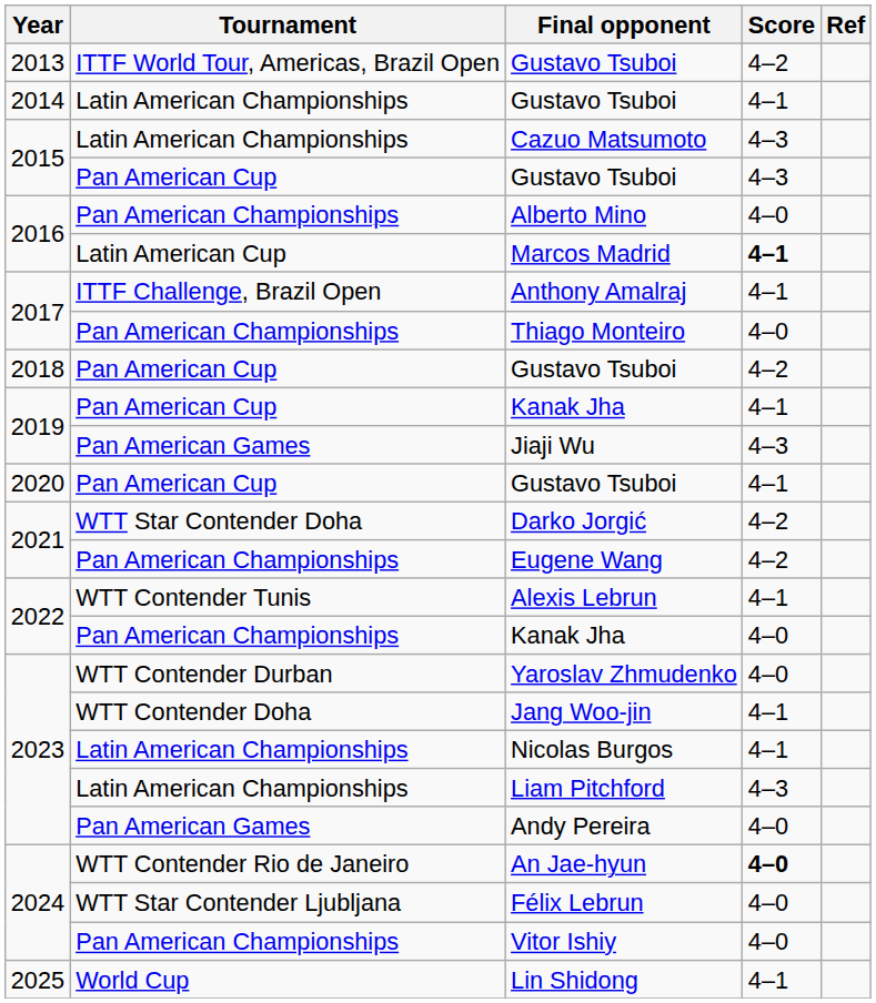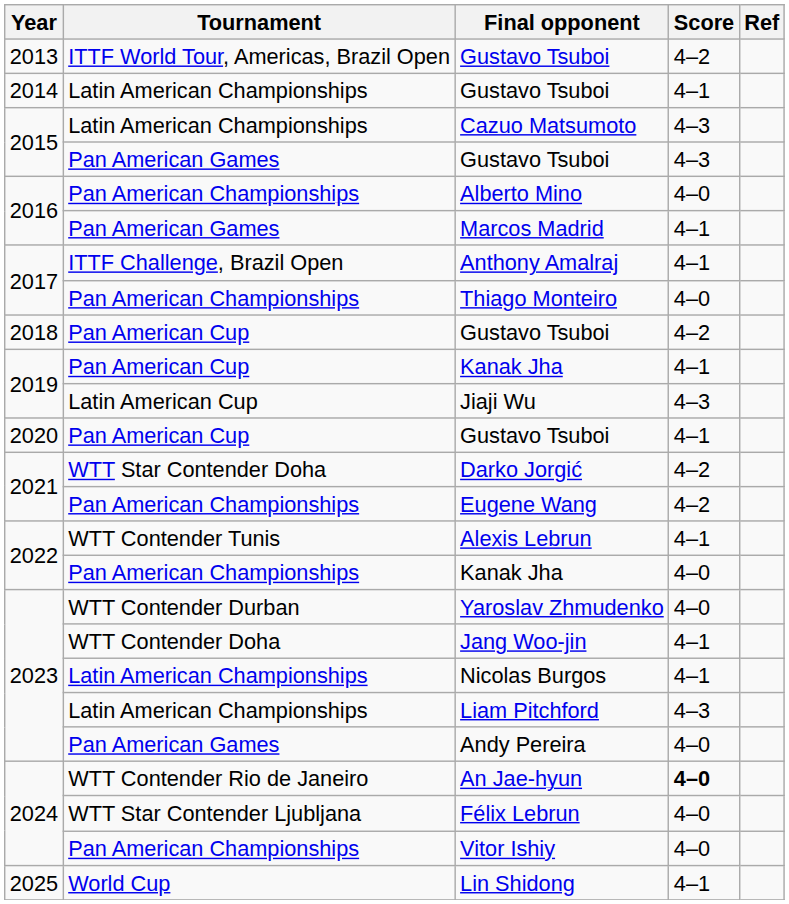2015 / Gustavo Tsuboi | Tournament: Pan American Cup -> Pan American Games
Marcos Madrid | Tournament: Latin American Cup -> Pan American Games
Marcos Madrid | Score: bold -> normal
Jiaji Wu | Tournament: Pan American Games -> Latin American Cup
